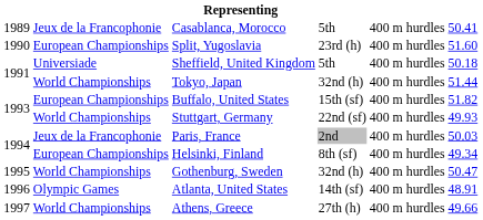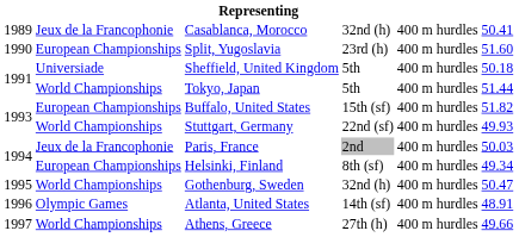Casablanca, Morocco | column 4: 5th -> 32nd (h)
Tokyo, Japan | column 4: 32nd (h) -> 5th
